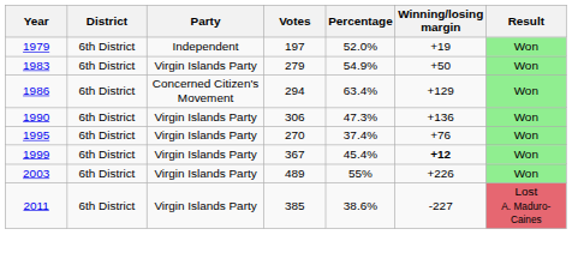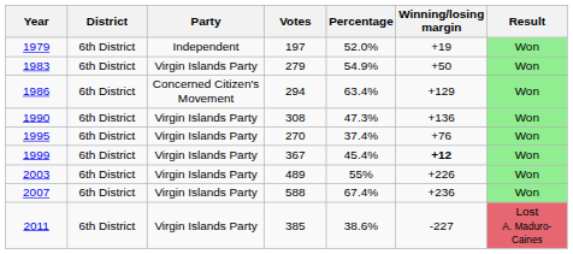1990 | Votes: 306 -> 308
+ row: 2007 | 6th District | Virgin Islands Party | 588 | 67.4% | +236 | Won
